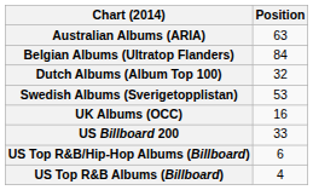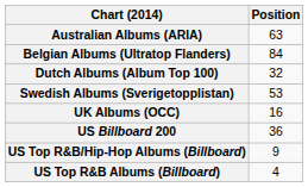US Billboard 200 | Position: 33 -> 36
US Top R&B/Hip-Hop Albums (Billboard) | Position: 6 -> 9
